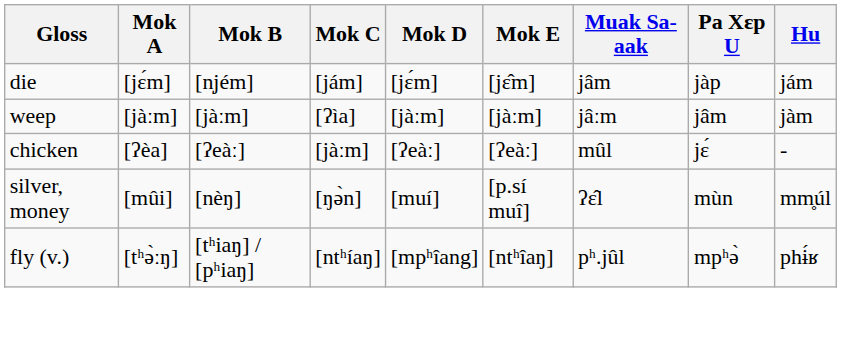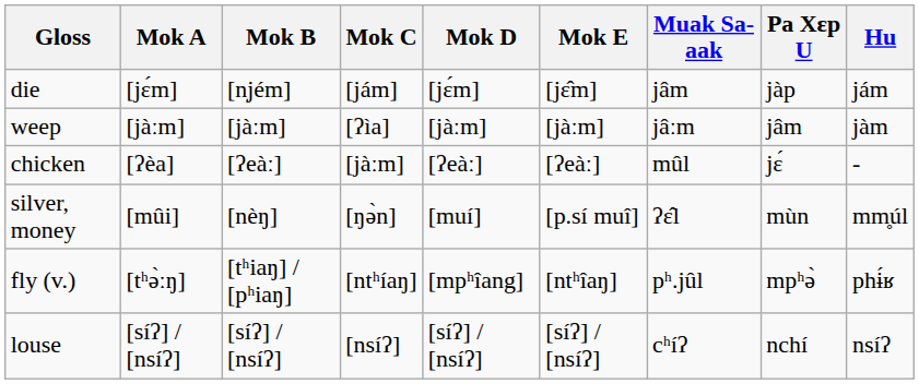+ row: louse | [síʔ] / [nsíʔ] | [síʔ] / [nsíʔ] | [nsíʔ] | [síʔ] / [nsíʔ] | [síʔ] / [nsíʔ] | cʰíʔ | nchí | nsíʔ
